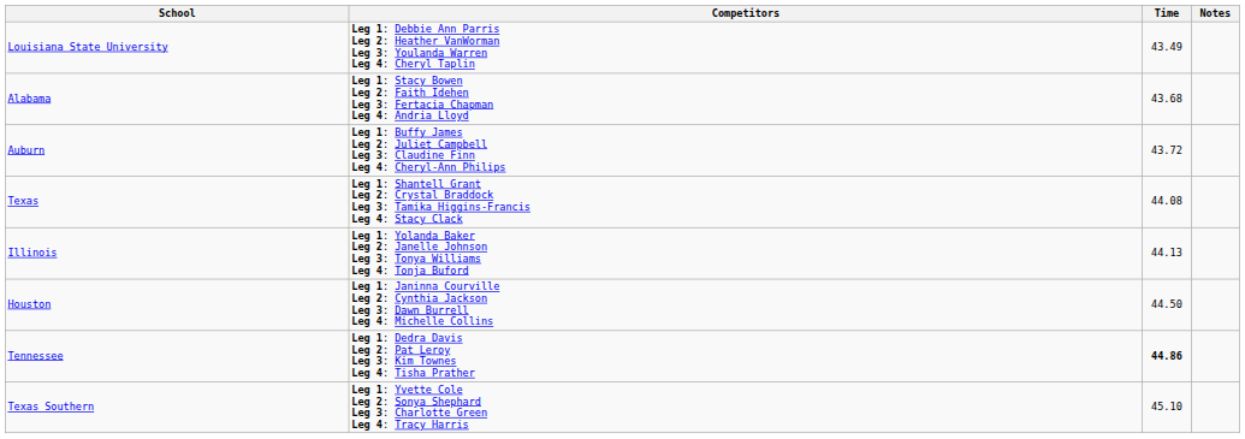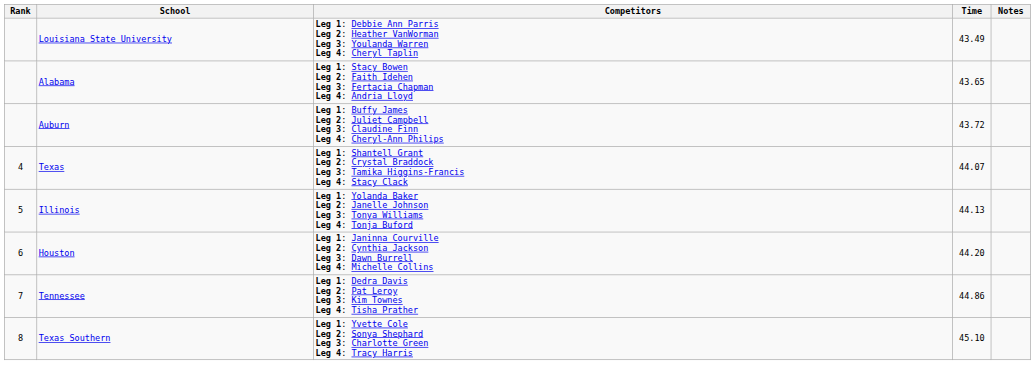+ column: Rank | 4 | 5 | 6 | 7 | 8
Alabama | Time: 43.68 -> 43.65
Texas | Time: 44.08 -> 44.07
Houston | Time: 44.50 -> 44.20
Tennessee | Time: bold -> normal
